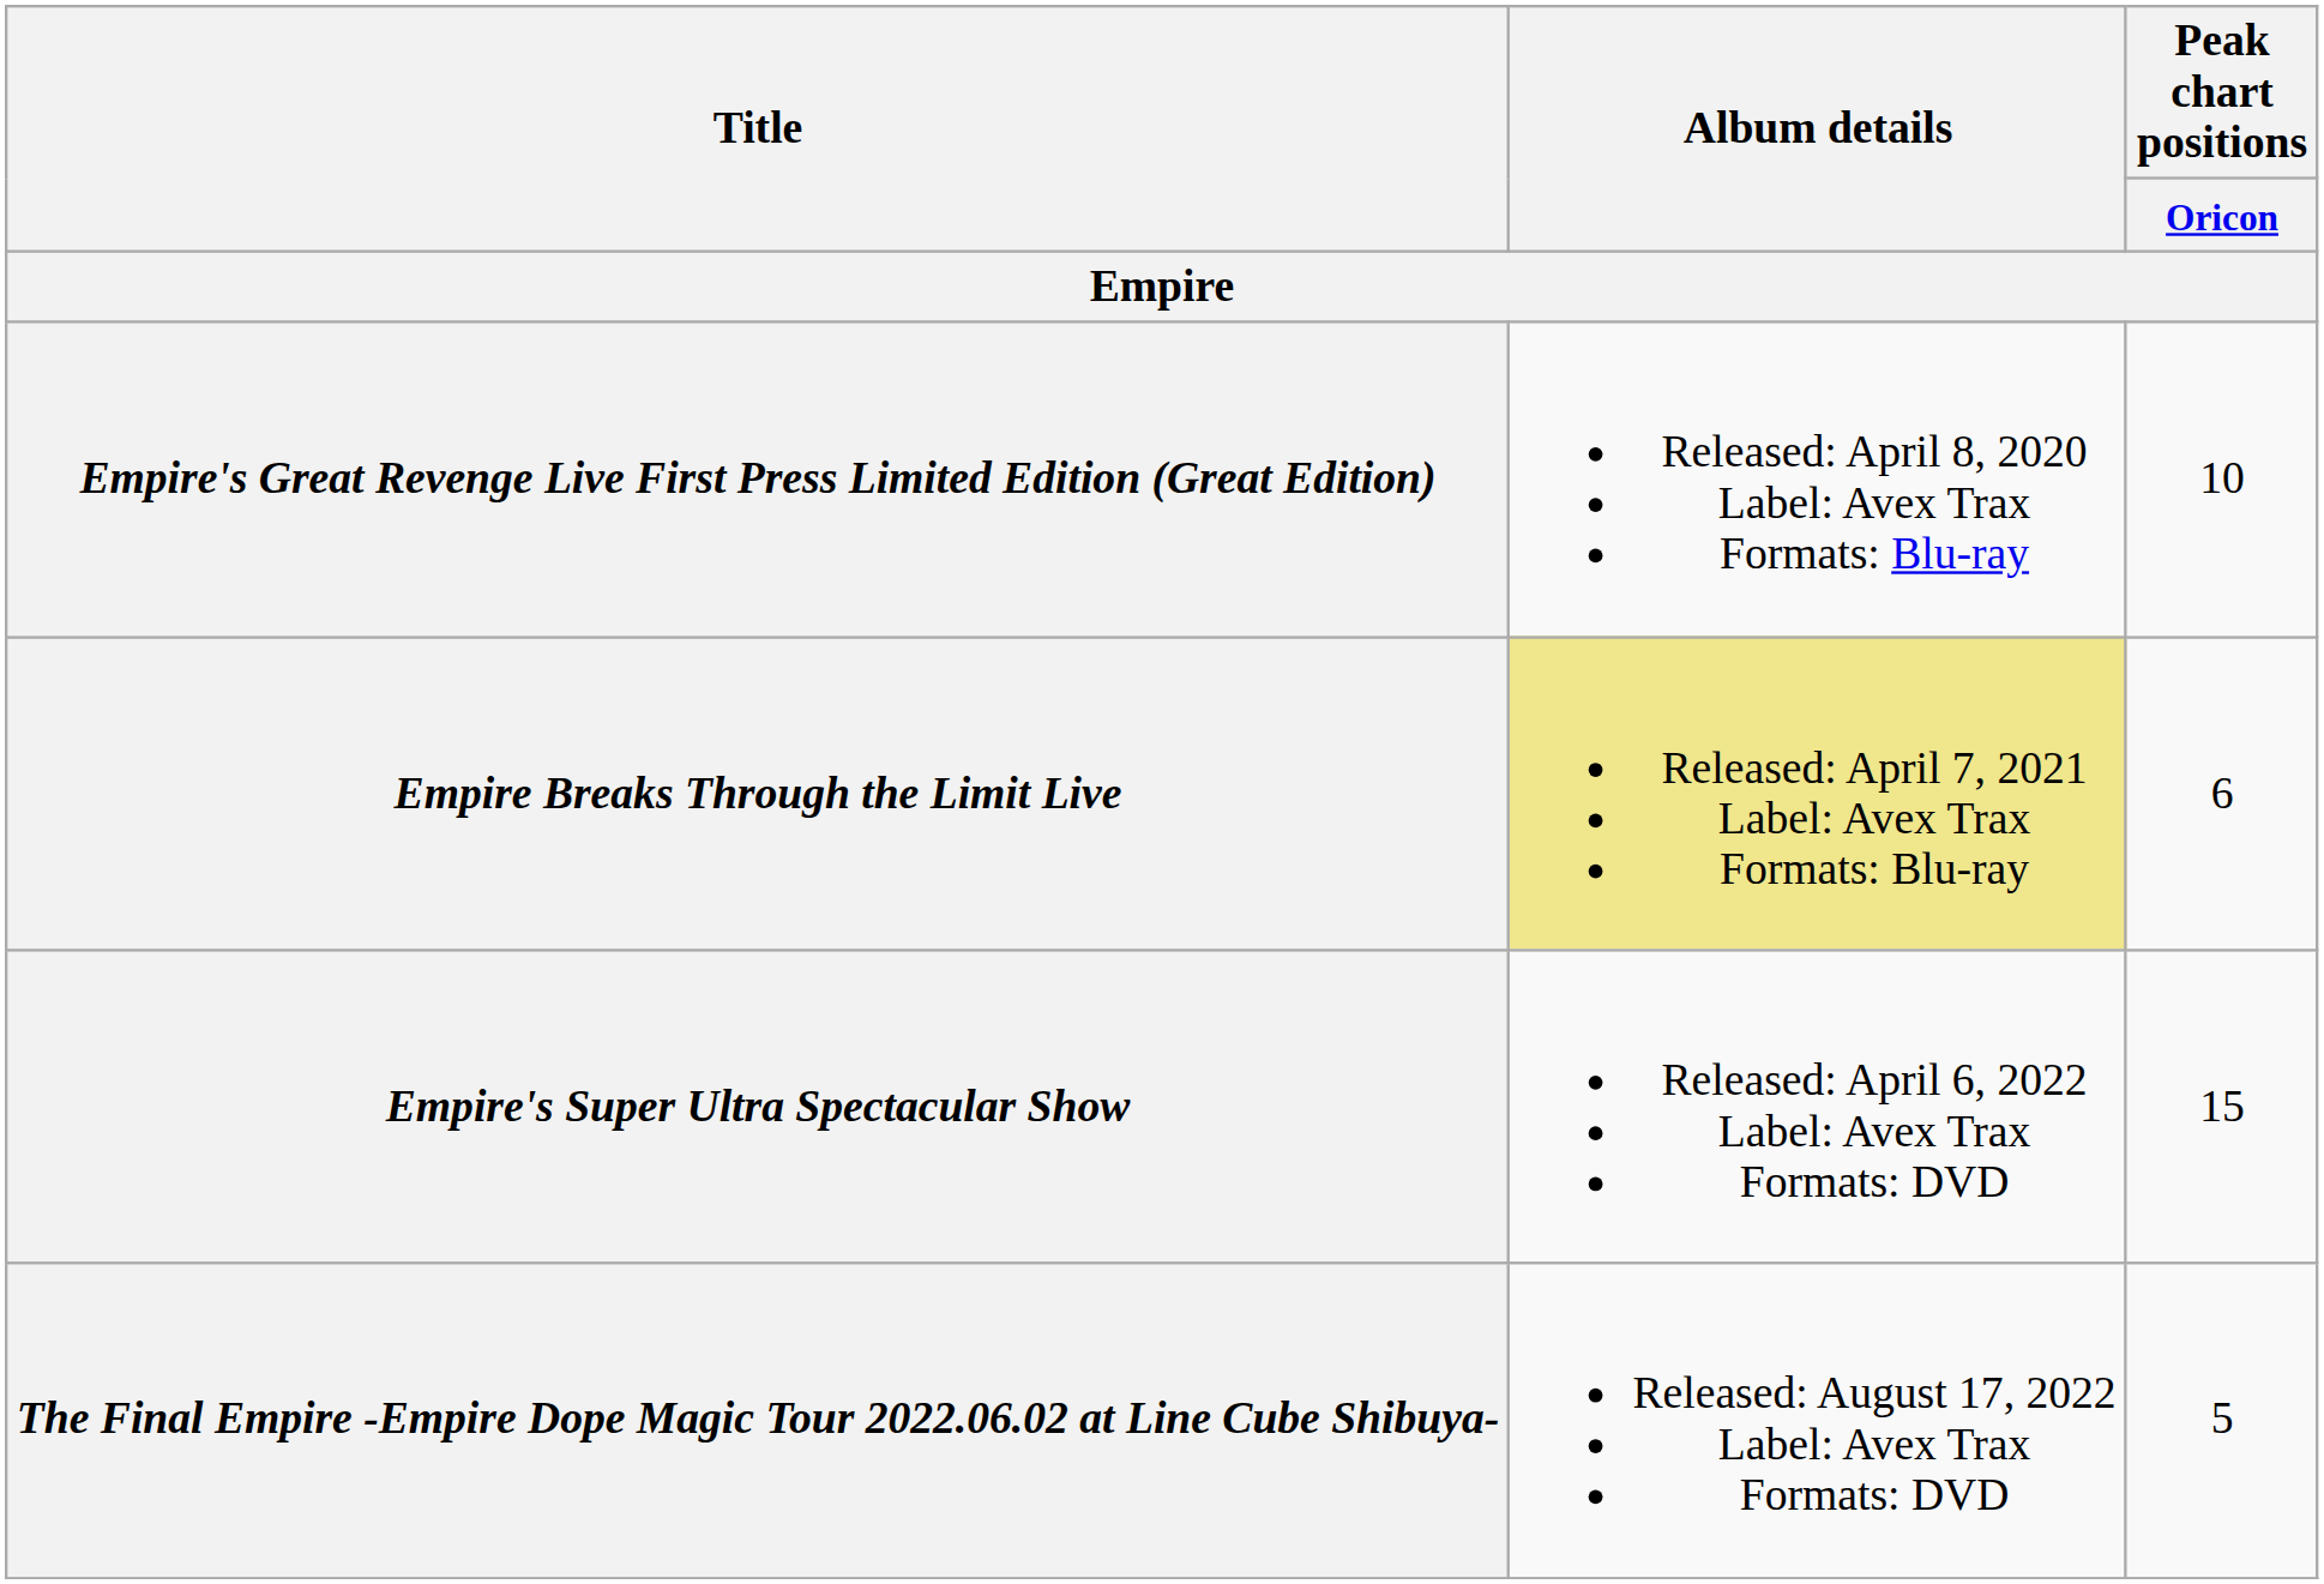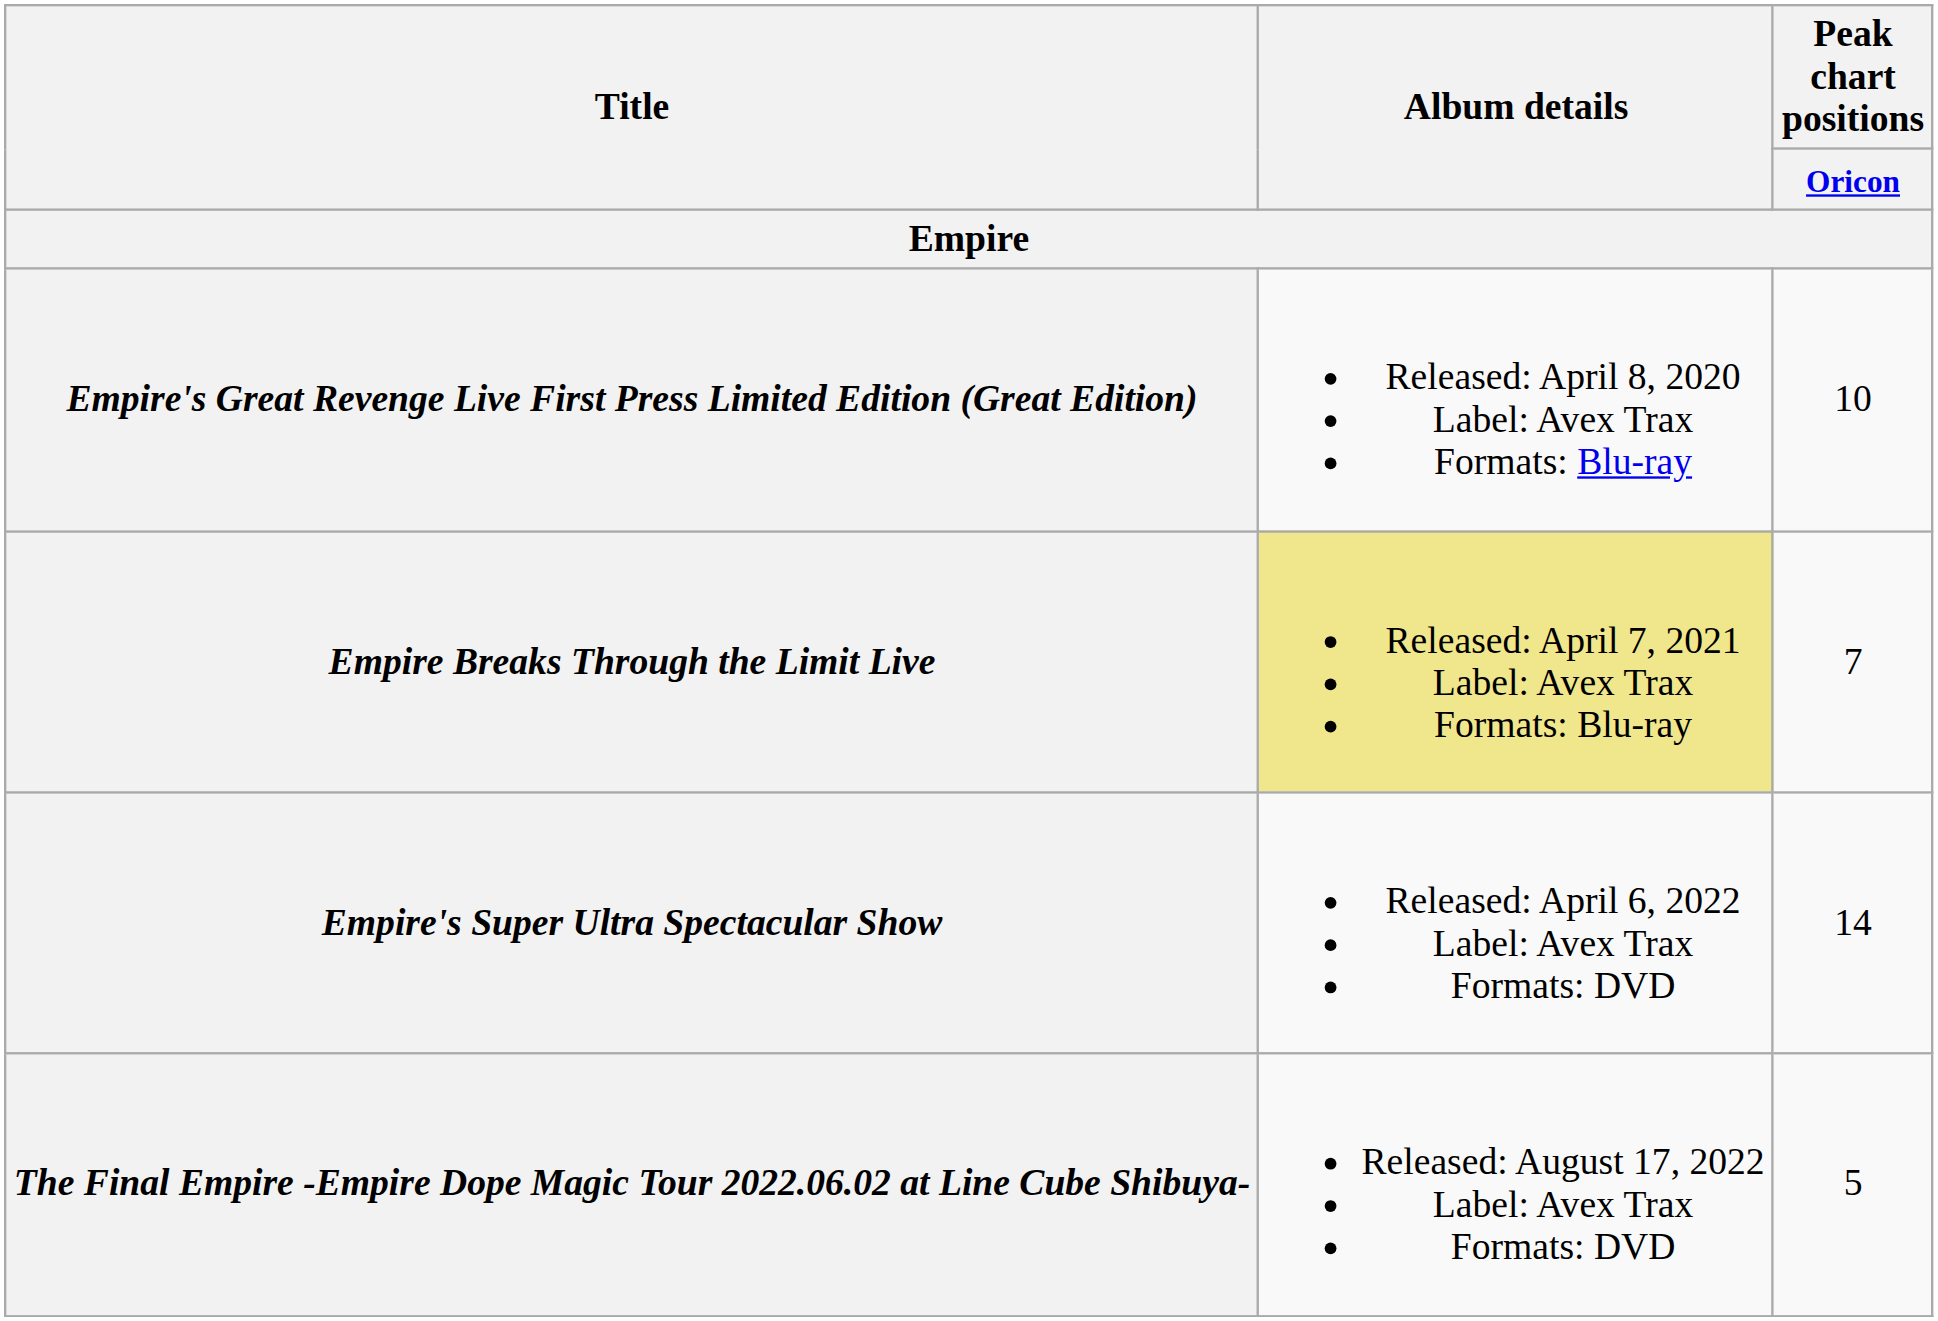Empire Breaks Through the Limit Live | Peak chart positions / Oricon: 6 -> 7
Empire's Super Ultra Spectacular Show | Peak chart positions / Oricon: 15 -> 14
